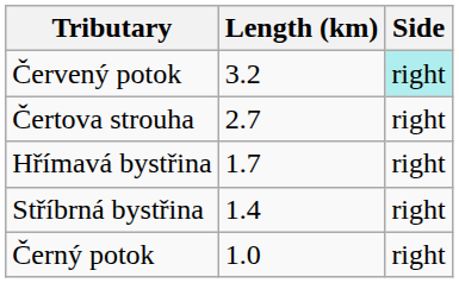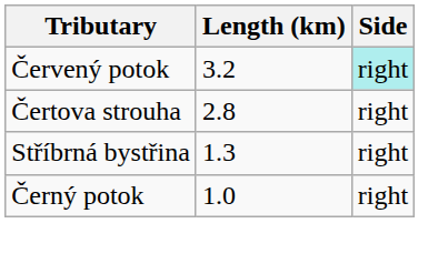Čertova strouha | Length (km): 2.7 -> 2.8
- row: Hřímavá bystřina | 1.7 | right
Stříbrná bystřina | Length (km): 1.4 -> 1.3
